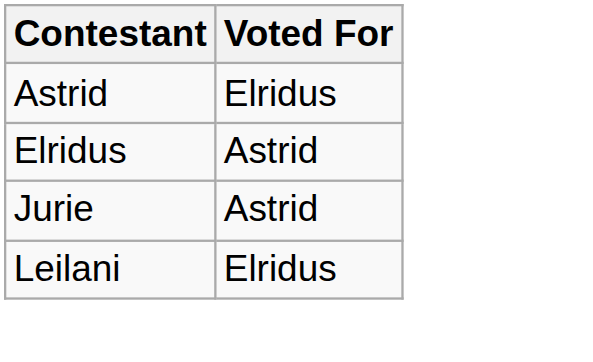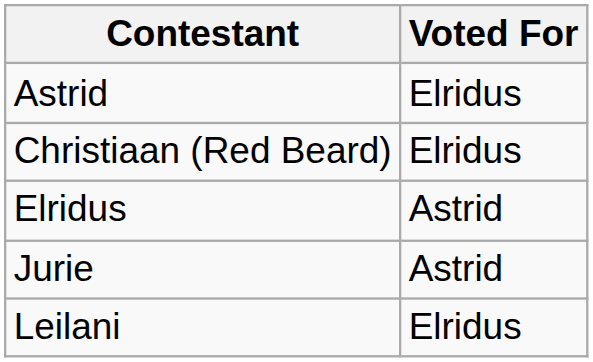+ row: Christiaan (Red Beard) | Elridus
